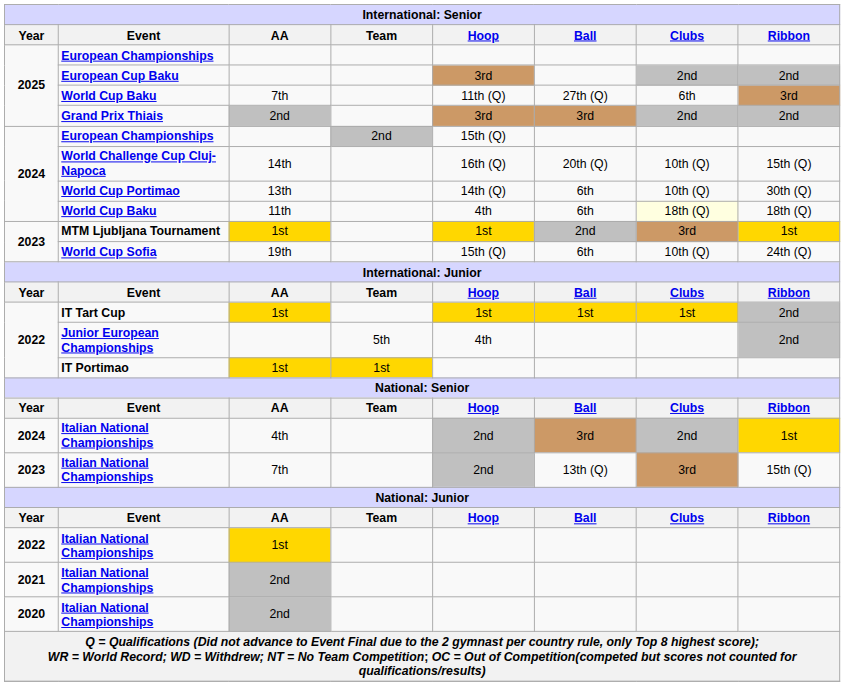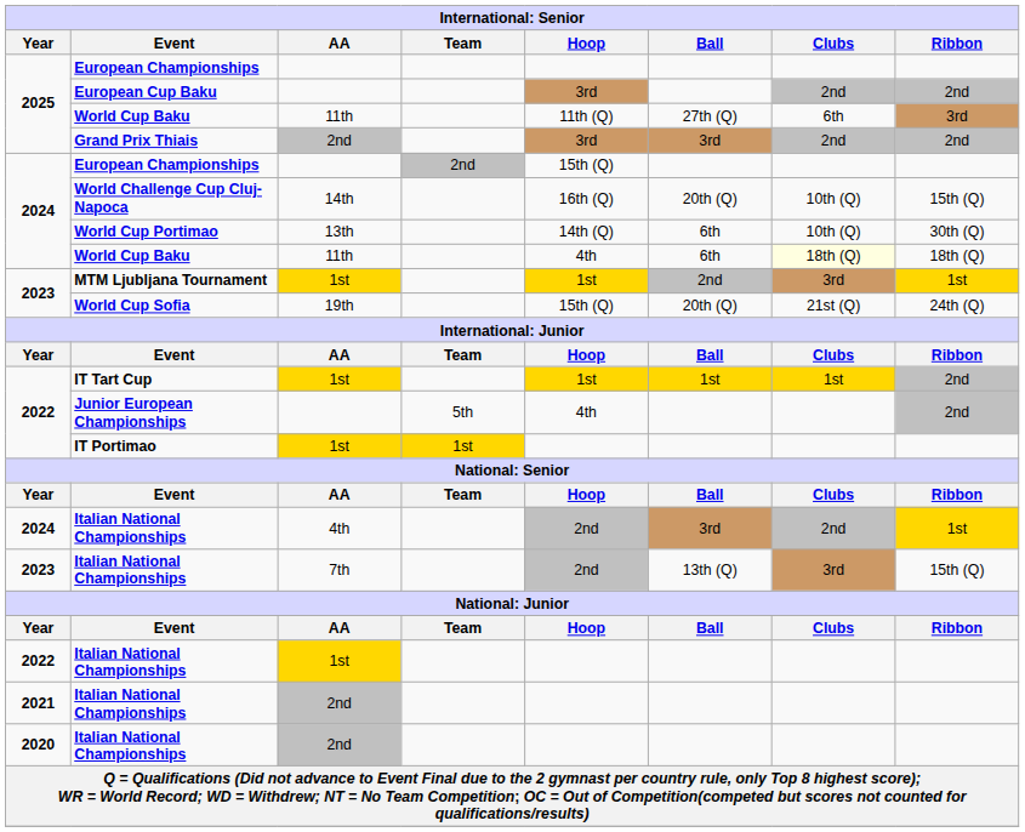2025 / World Cup Baku | AA: 7th -> 11th
World Cup Sofia | Ball: 6th -> 20th (Q)
World Cup Sofia | Clubs: 10th (Q) -> 21st (Q)
